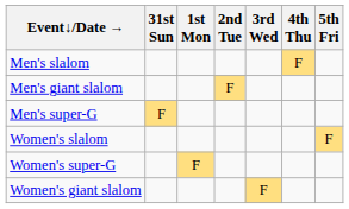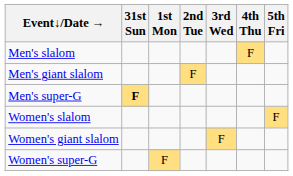Men's super-G | 31st Sun: normal -> bold
rows swapped: Women's giant slalom <-> Women's super-G
